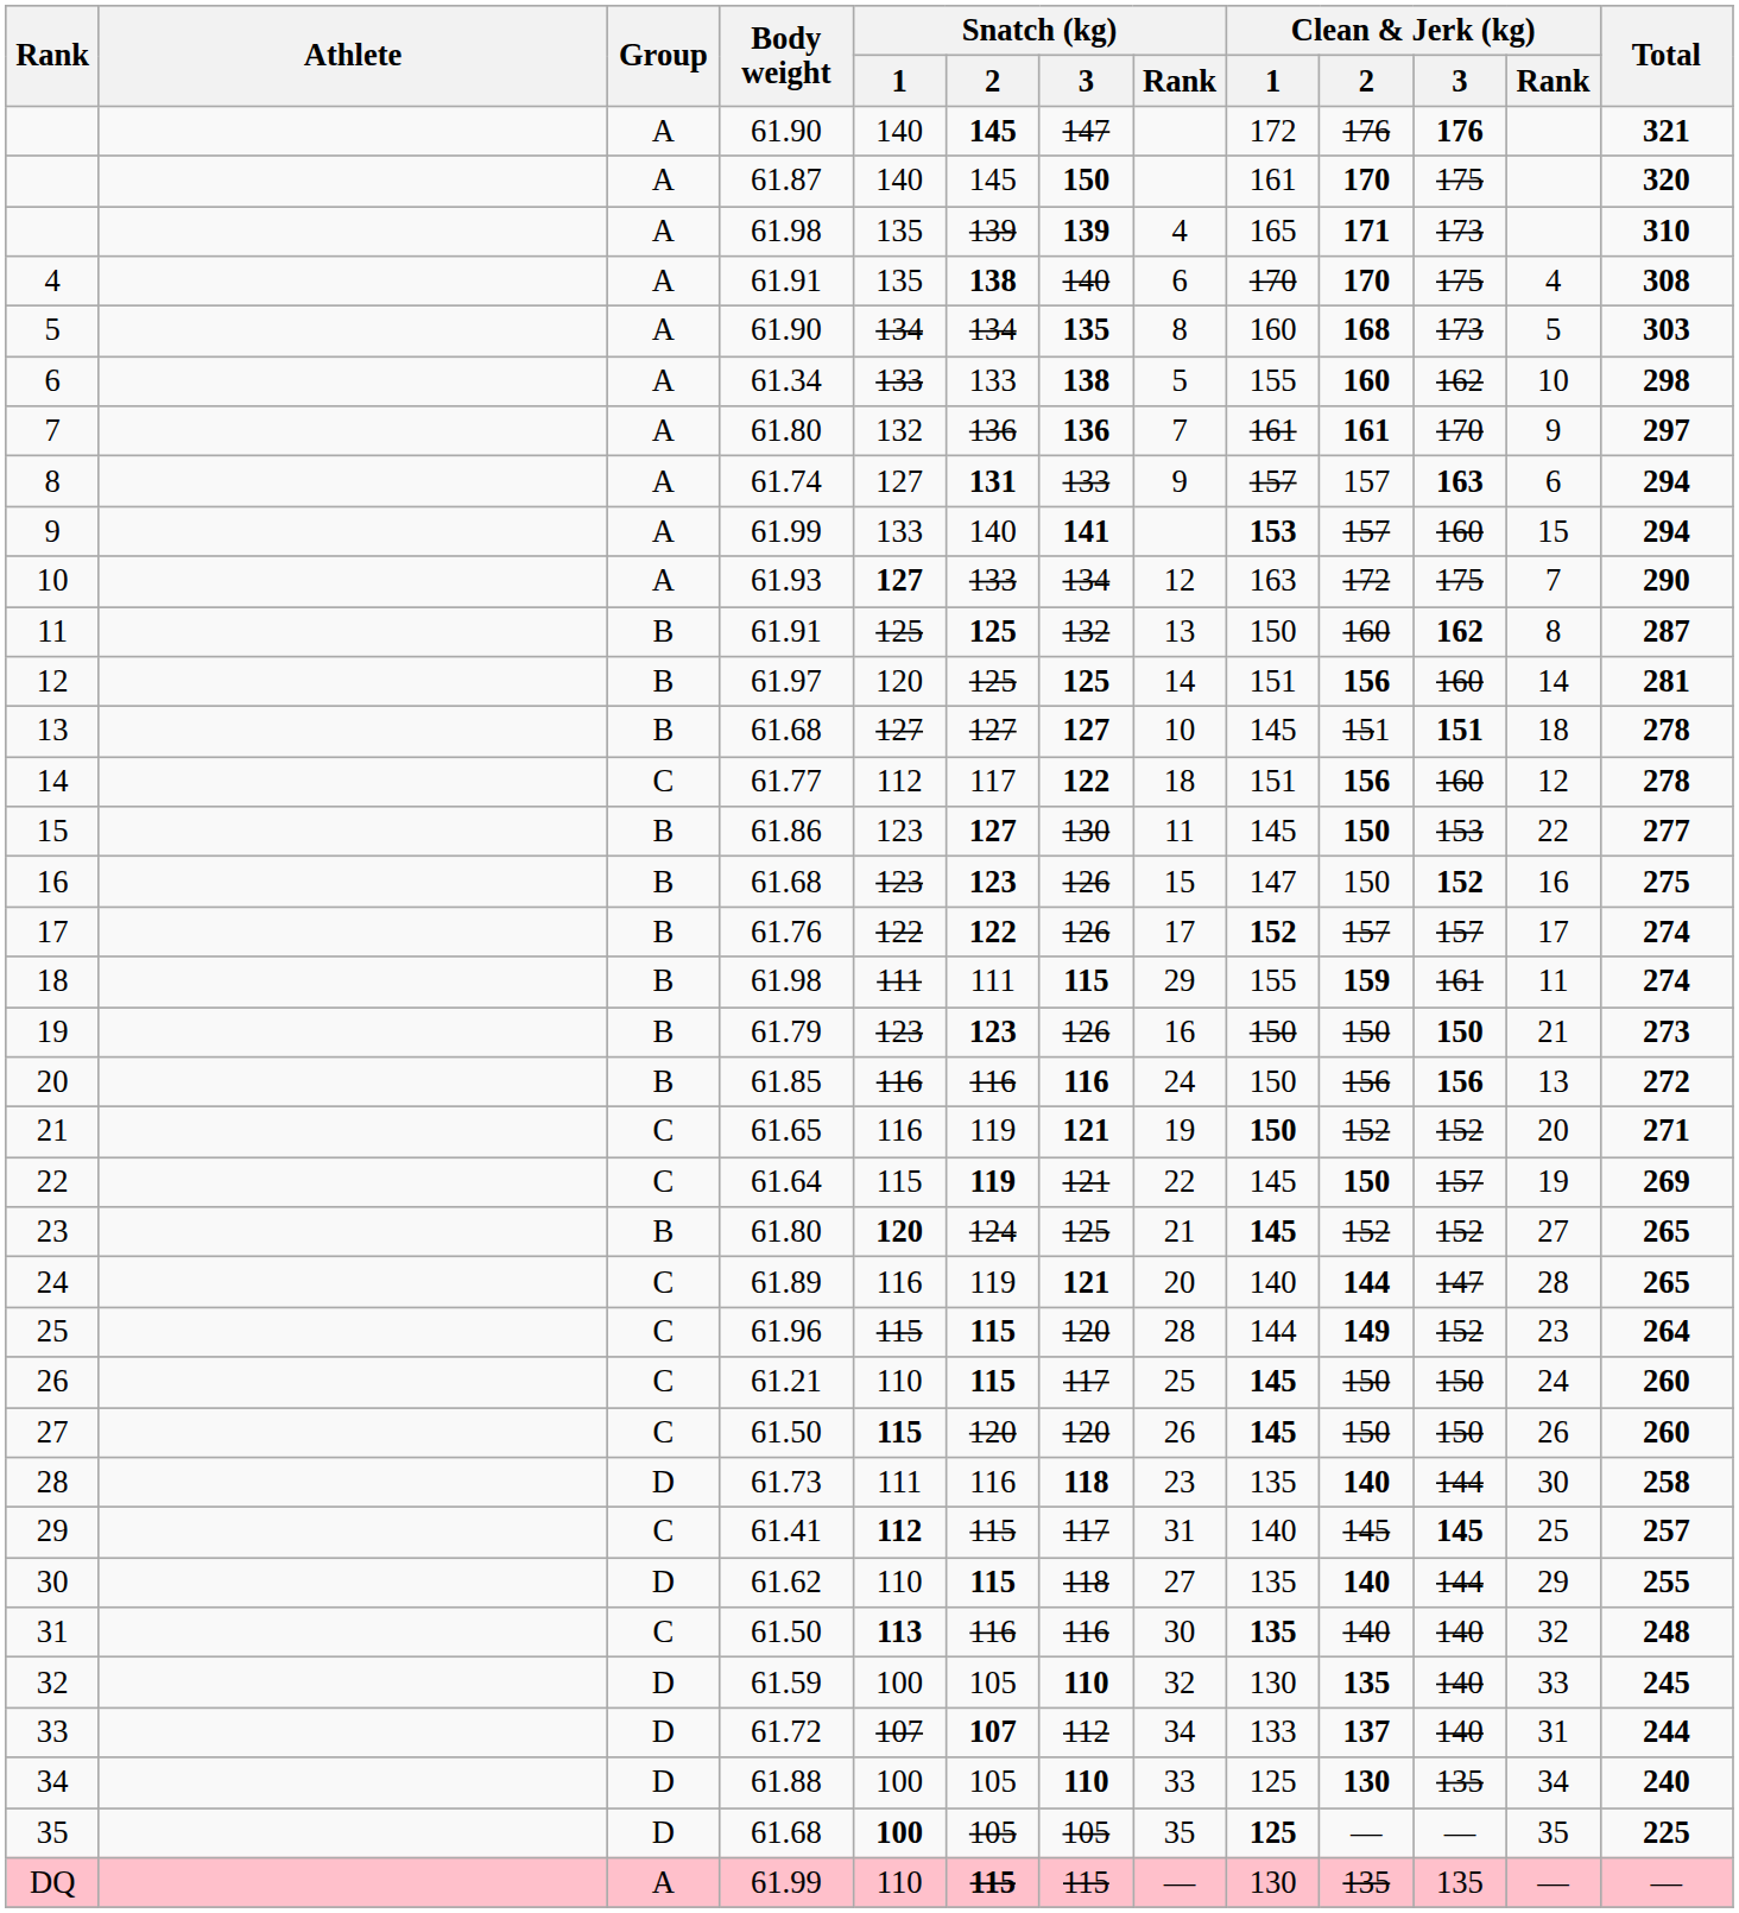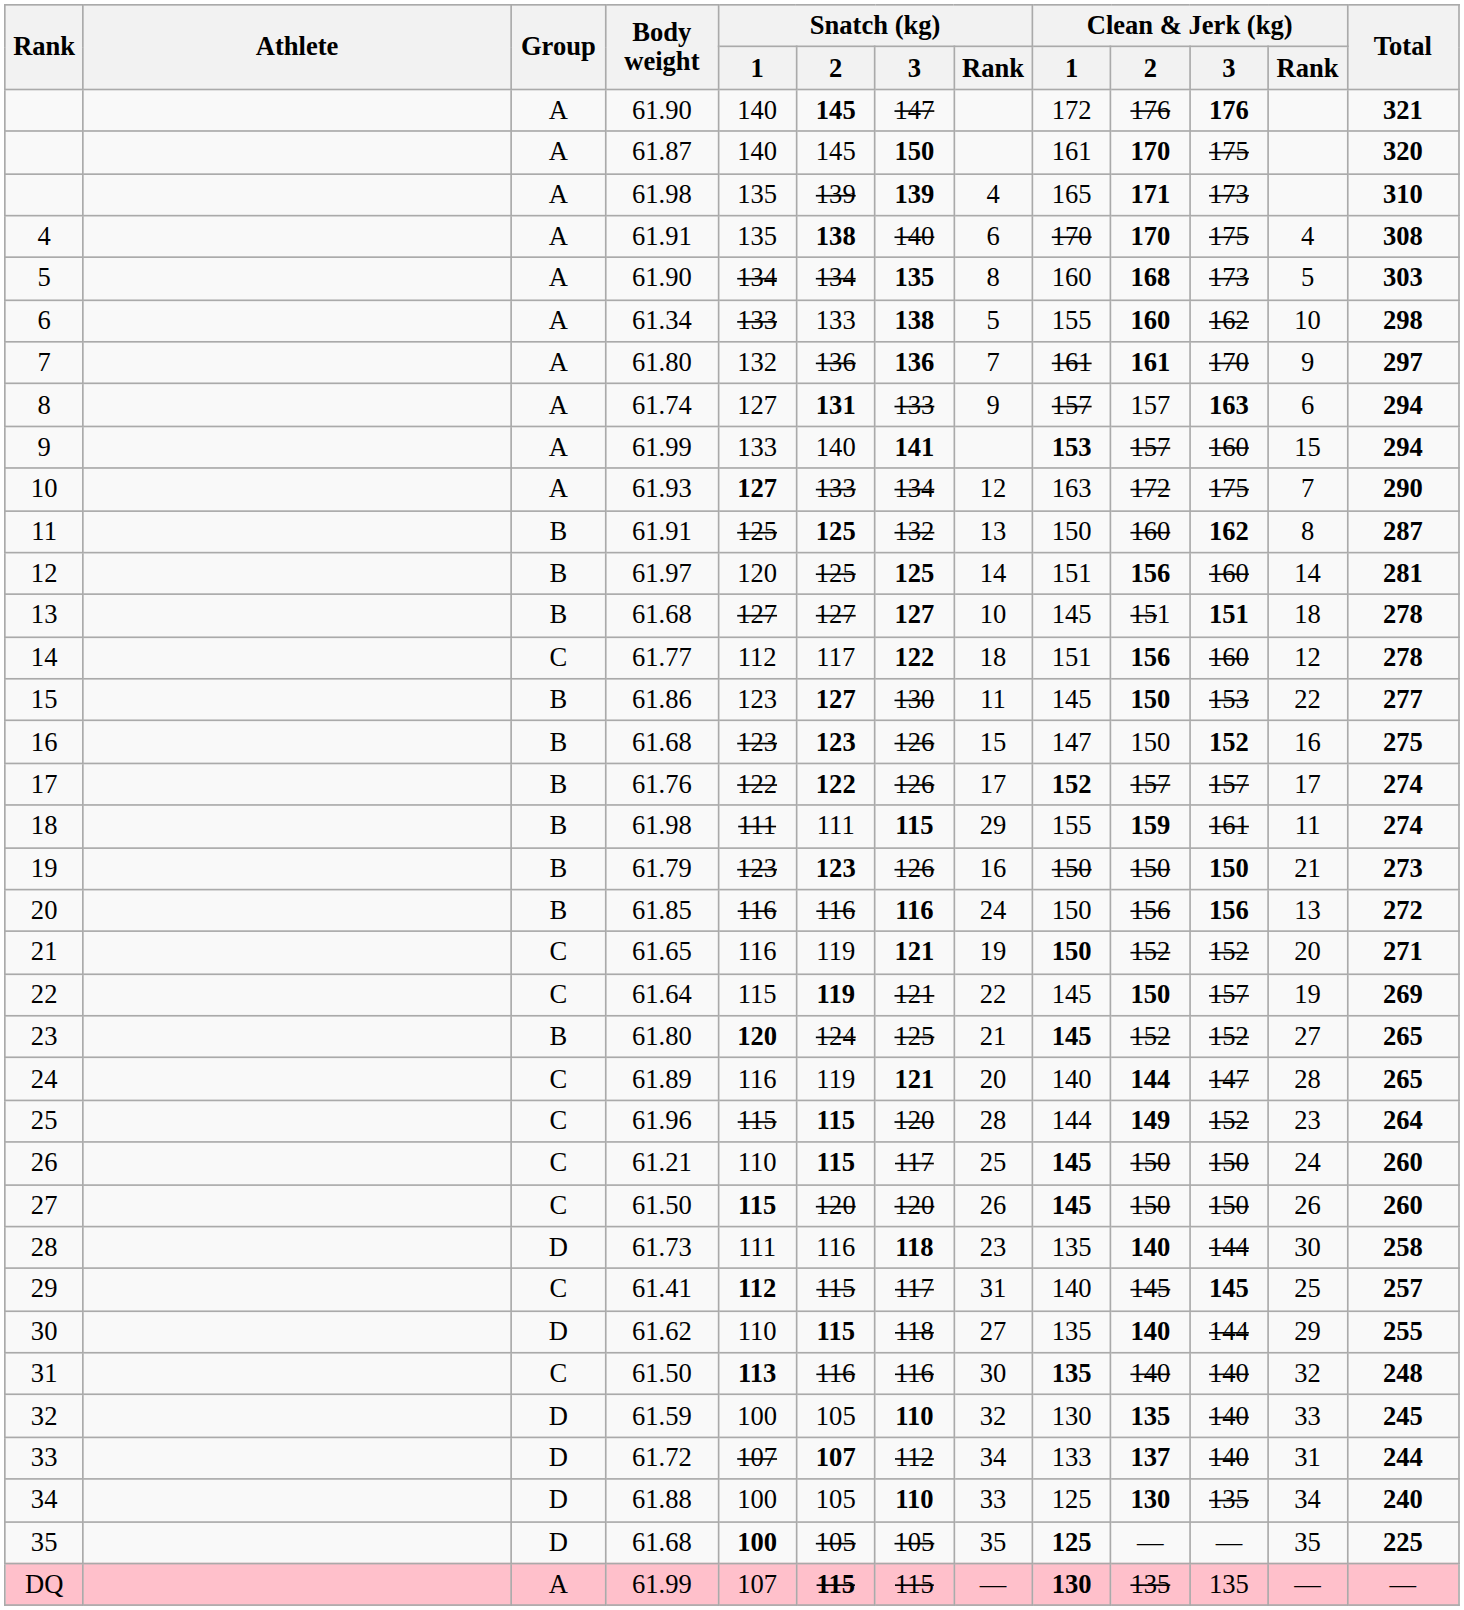DQ | Snatch (kg) / 1: 110 -> 107
DQ | Clean & Jerk (kg) / 1: normal -> bold
